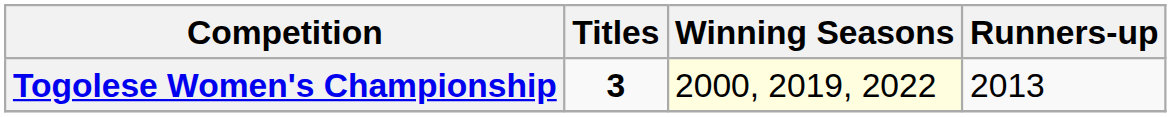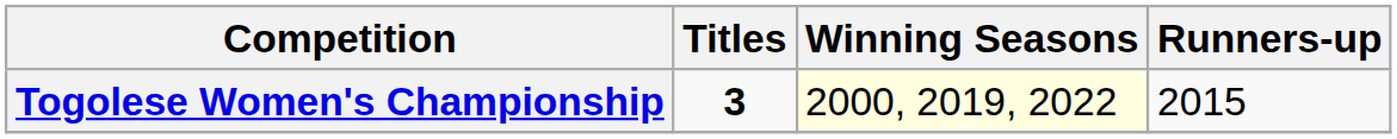Togolese Women's Championship | Runners-up: 2013 -> 2015
